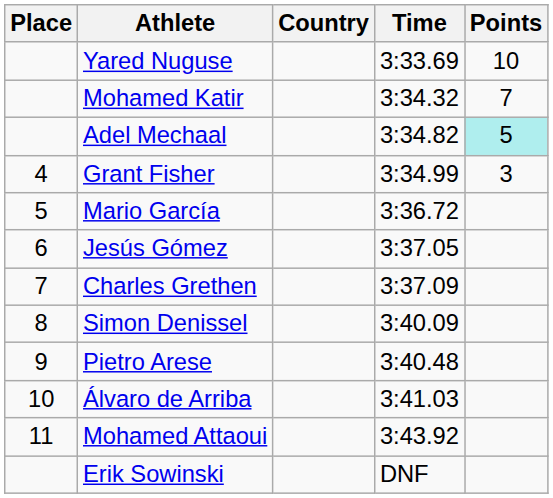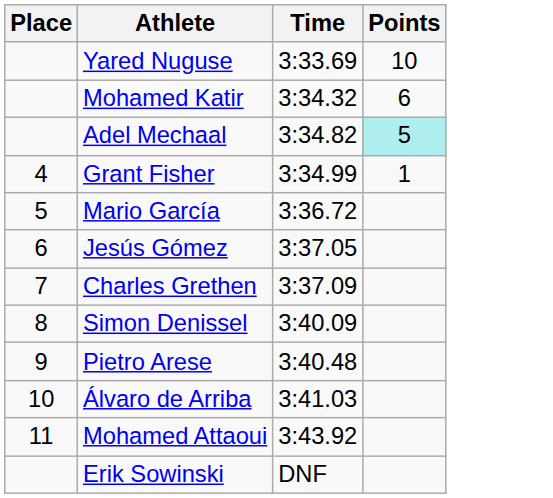- column: Country
Mohamed Katir | Points: 7 -> 6
Grant Fisher | Points: 3 -> 1
